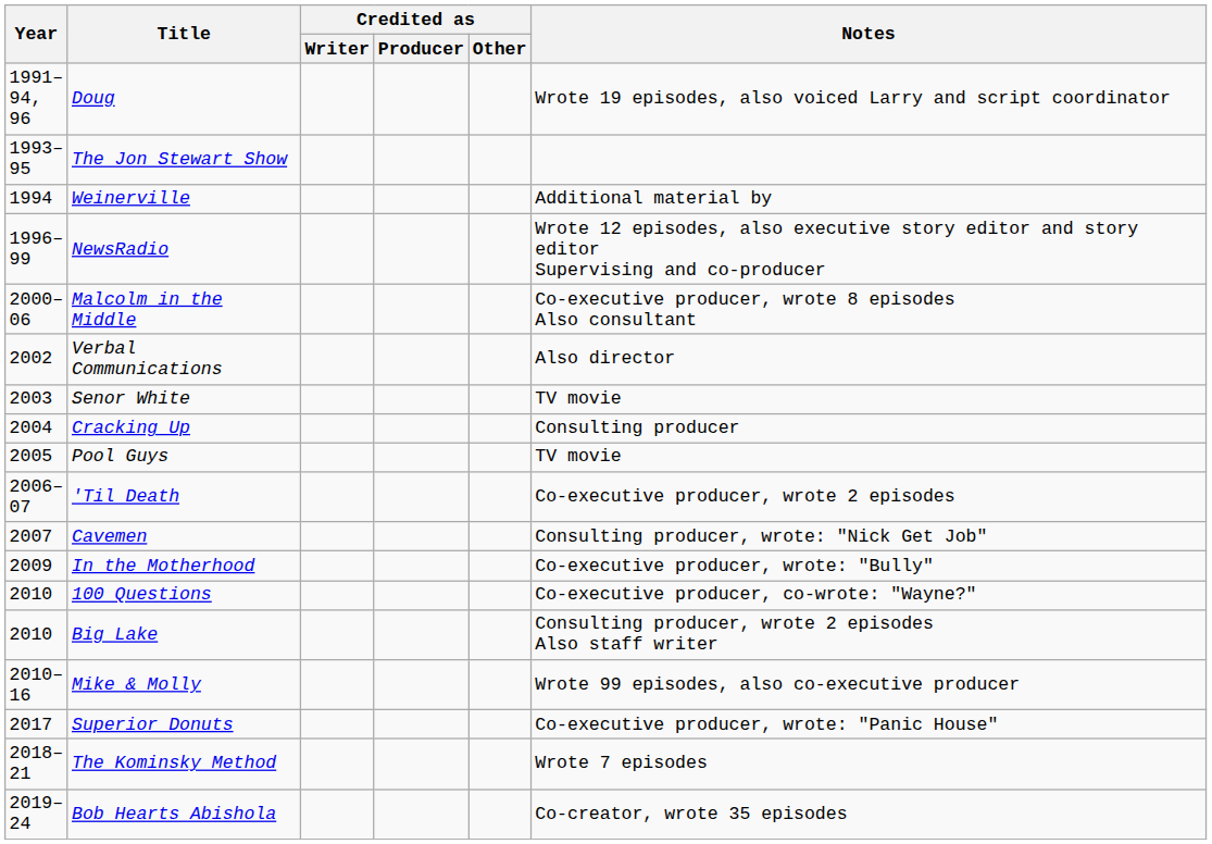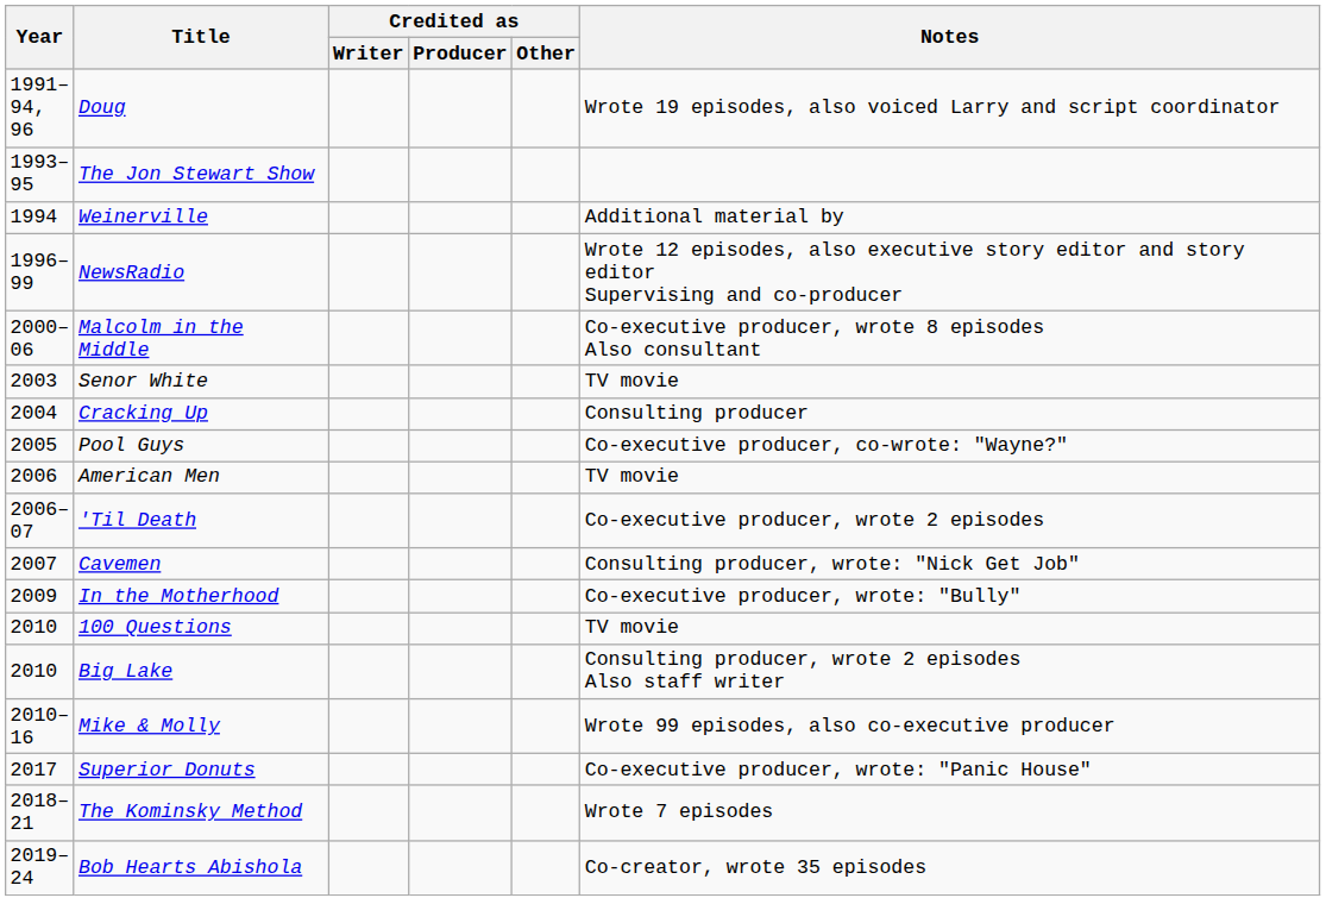- row: 2002 | Verbal Communications | Also director
Pool Guys | Notes: TV movie -> Co-executive producer, co-wrote: "Wayne?"
+ row: 2006 | American Men | TV movie
100 Questions | Notes: Co-executive producer, co-wrote: "Wayne?" -> TV movie
